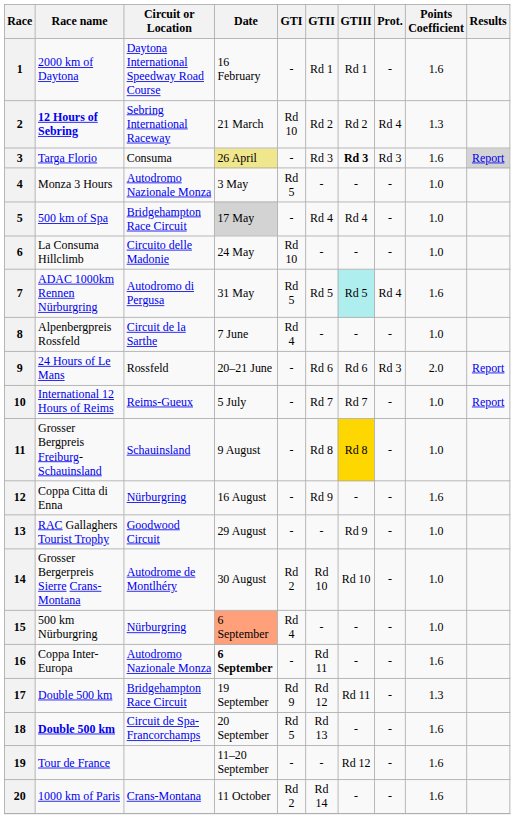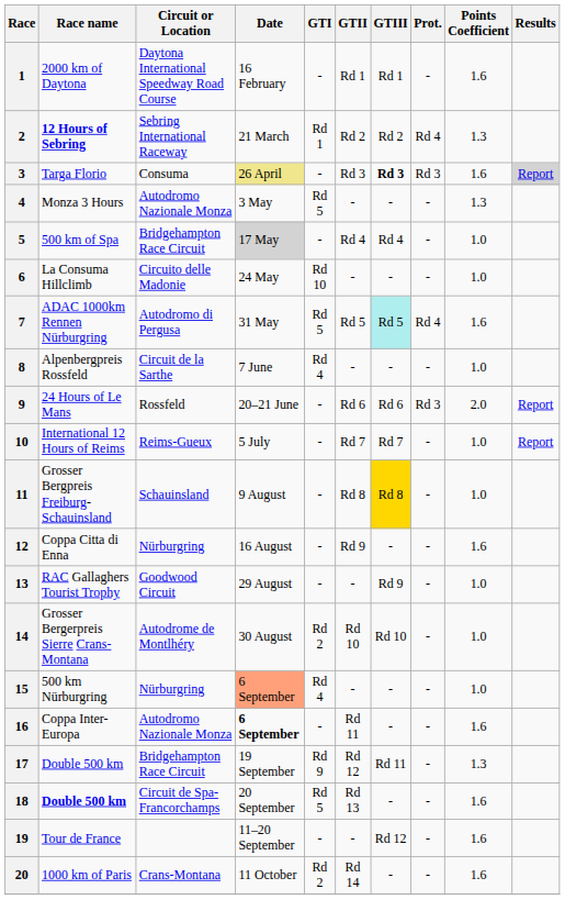2 | GTI: Rd 10 -> Rd 1
4 | Points Coefficient: 1.0 -> 1.3
